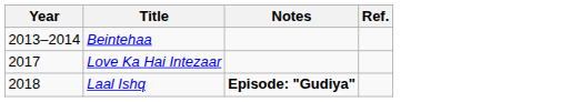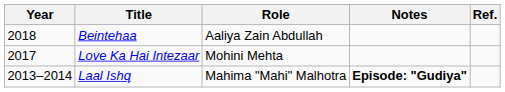+ column: Role | Aaliya Zain Abdullah | Mohini Mehta | Mahima "Mahi" Malhotra
Beintehaa | Year: 2013–2014 -> 2018
Laal Ishq | Year: 2018 -> 2013–2014
